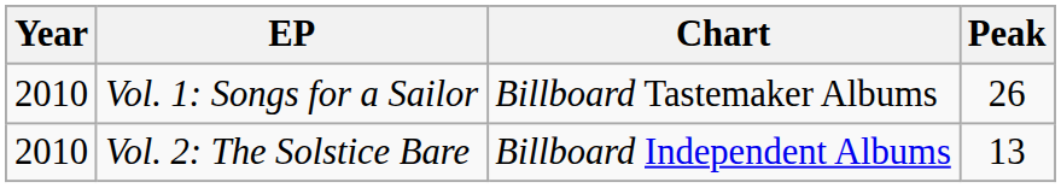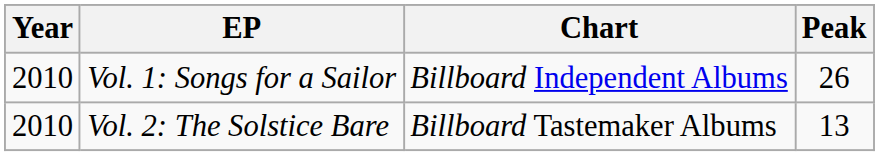Vol. 1: Songs for a Sailor | Chart: Billboard Tastemaker Albums -> Billboard Independent Albums
Vol. 2: The Solstice Bare | Chart: Billboard Independent Albums -> Billboard Tastemaker Albums
